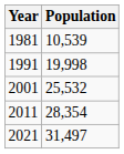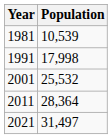1991 | Population: 19,998 -> 17,998
2011 | Population: 28,354 -> 28,364
